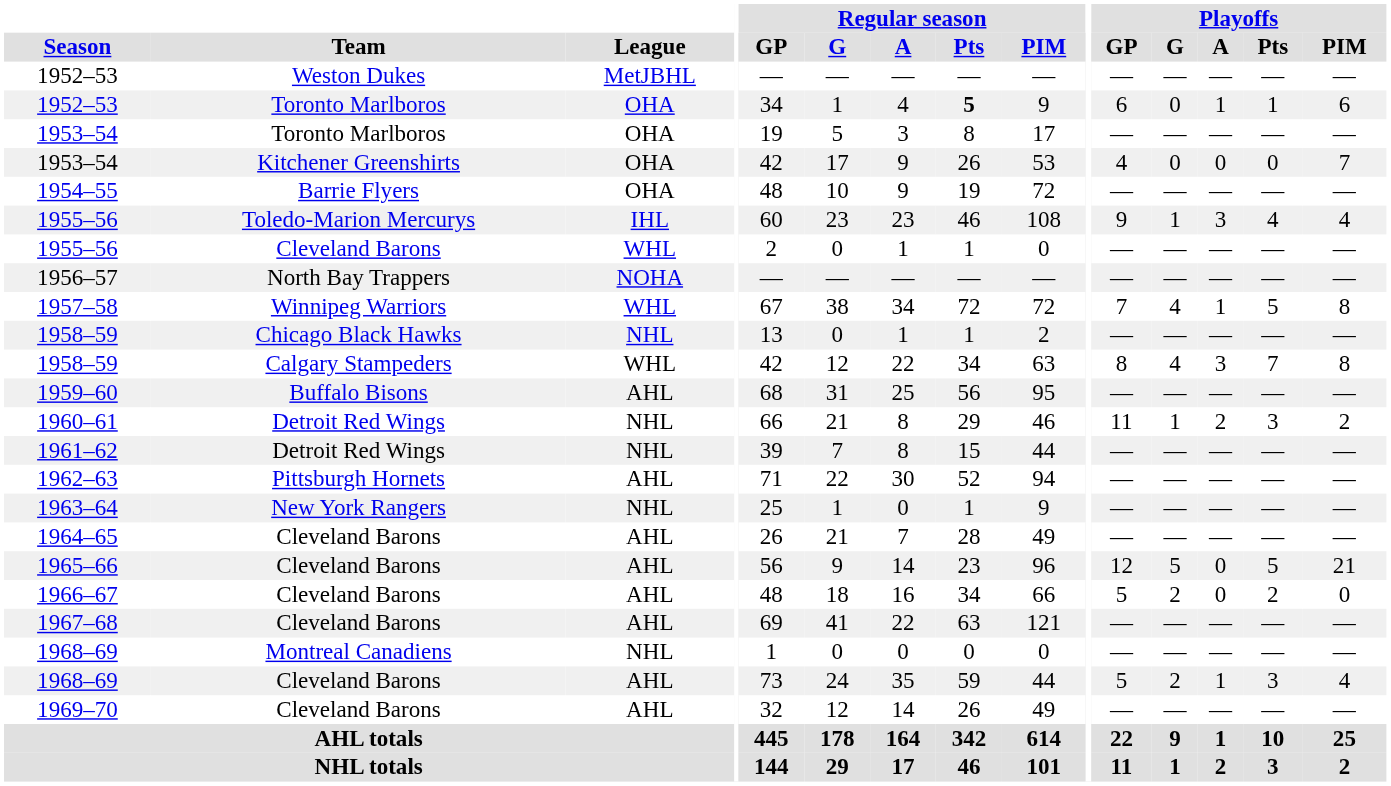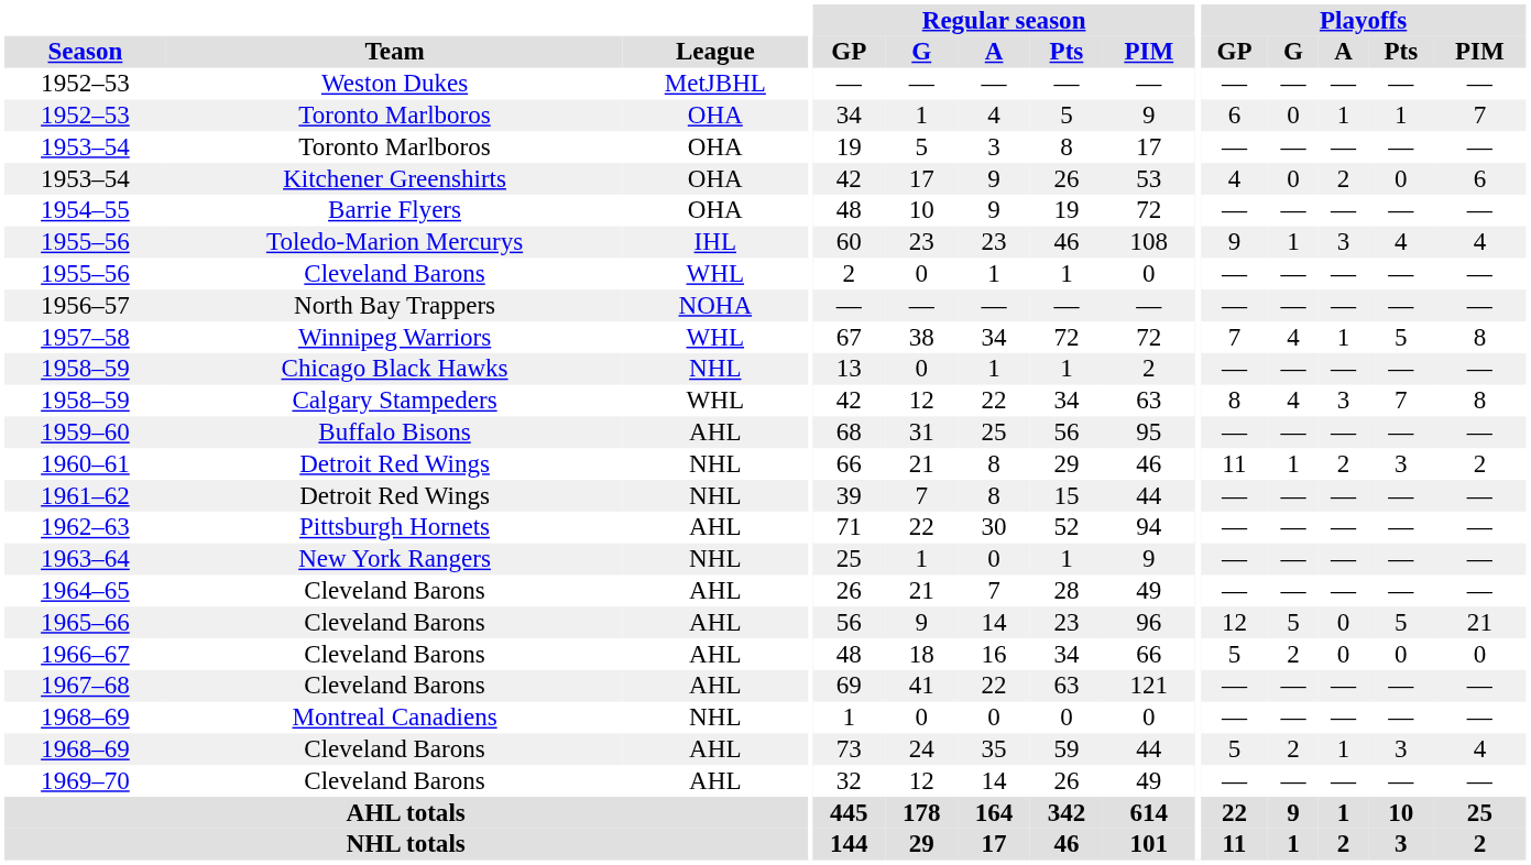1952–53 / Toronto Marlboros | Regular season / Pts: bold -> normal
1952–53 / Toronto Marlboros | Playoffs / PIM: 6 -> 7
1953–54 / Kitchener Greenshirts | Playoffs / A: 0 -> 2
1953–54 / Kitchener Greenshirts | Playoffs / PIM: 7 -> 6
1966–67 | Playoffs / Pts: 2 -> 0
